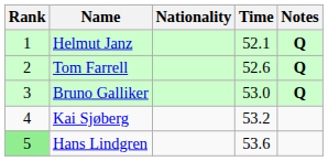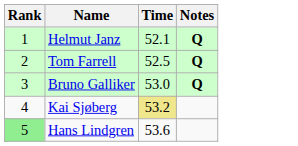- column: Nationality
Tom Farrell | Time: 52.6 -> 52.5
Kai Sjøberg | Time: no background -> khaki background
